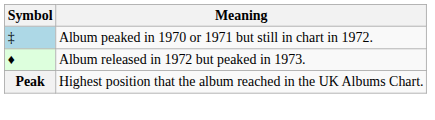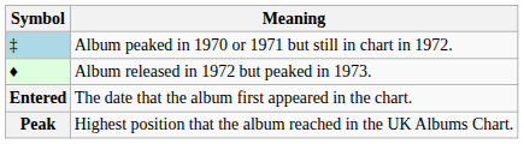+ row: Entered | The date that the album first appeared in the chart.
